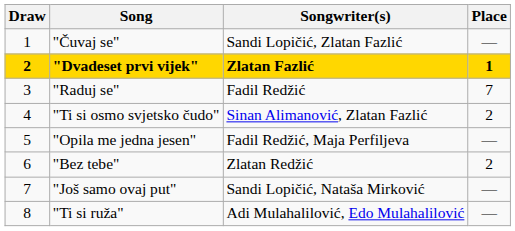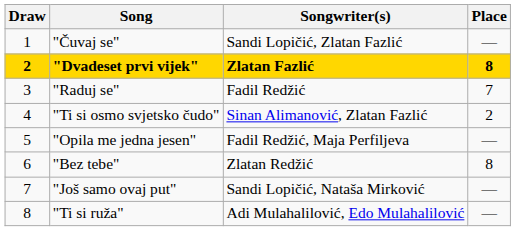"Dvadeset prvi vijek" | Place: 1 -> 8
"Bez tebe" | Place: 2 -> 8
